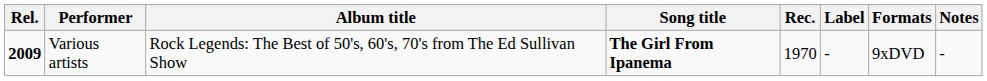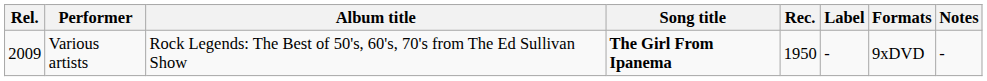Various artists | Rel.: bold -> normal
Various artists | Rec.: 1970 -> 1950
